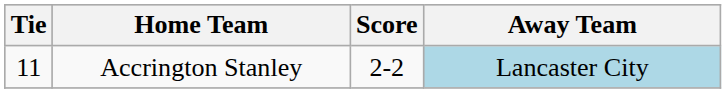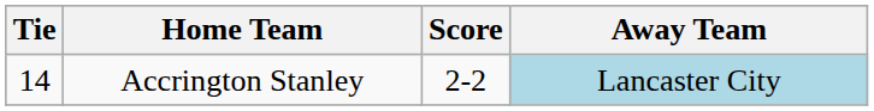Accrington Stanley | Tie: 11 -> 14
